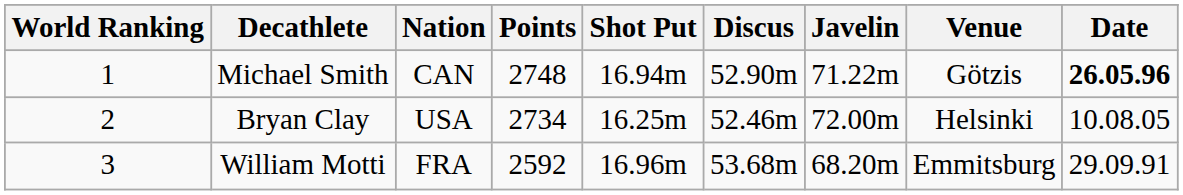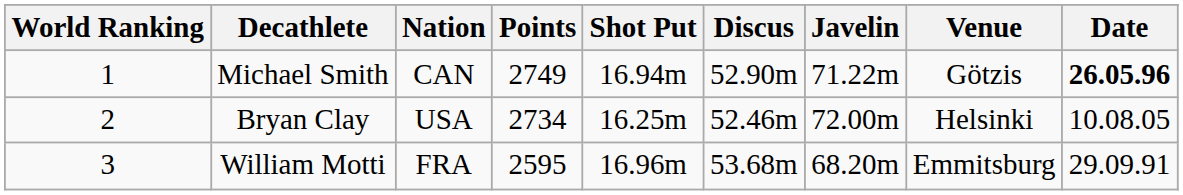Michael Smith | Points: 2748 -> 2749
William Motti | Points: 2592 -> 2595
